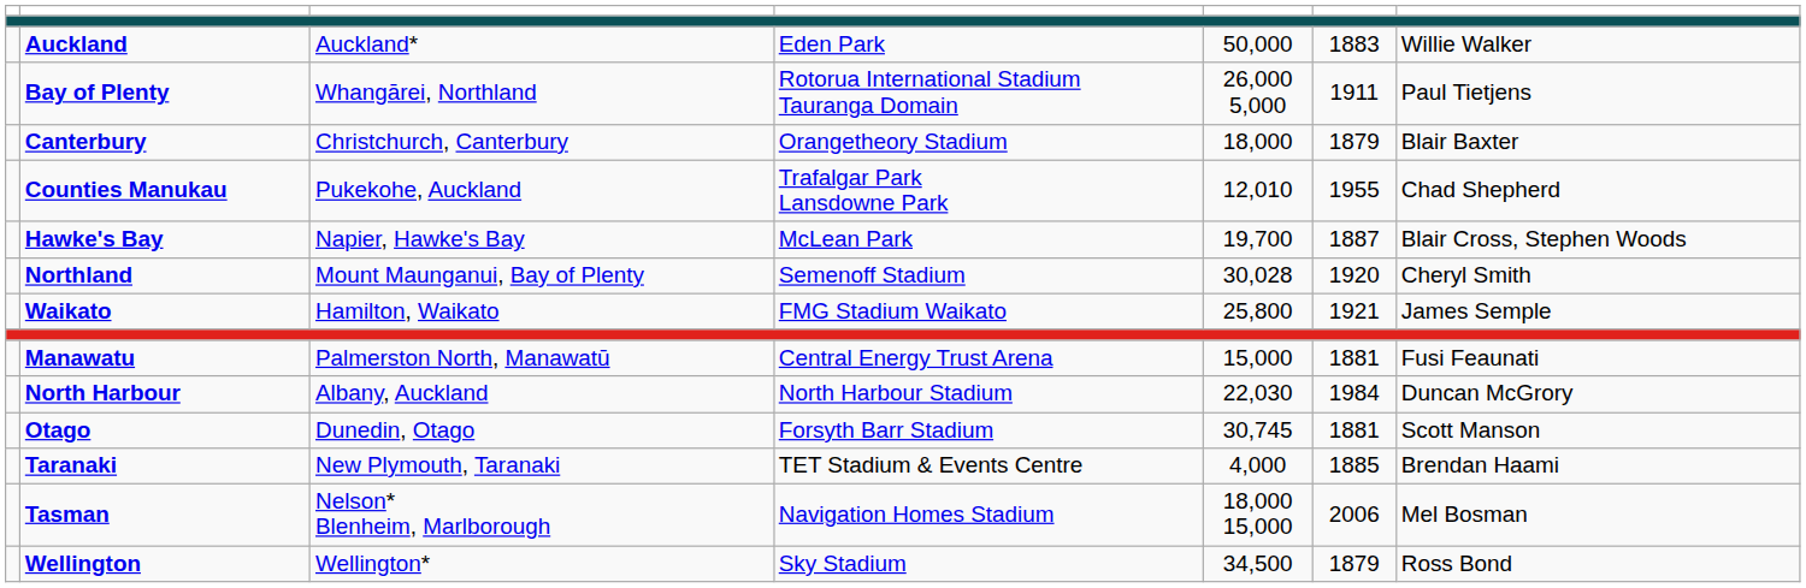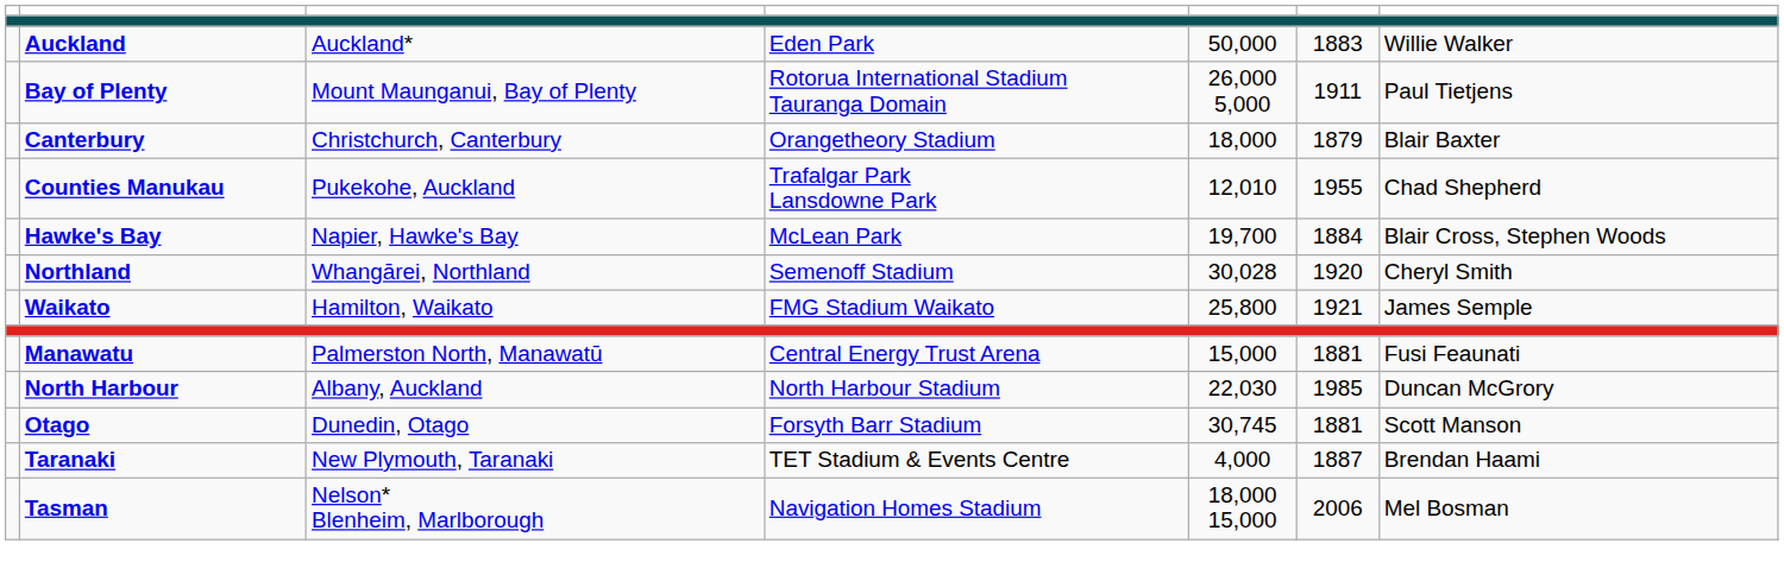Bay of Plenty | column 3: Whangārei, Northland -> Mount Maunganui, Bay of Plenty
Hawke's Bay | column 6: 1887 -> 1884
Northland | column 3: Mount Maunganui, Bay of Plenty -> Whangārei, Northland
North Harbour | column 6: 1984 -> 1985
Taranaki | column 6: 1885 -> 1887
- row: Wellington | Wellington* | Sky Stadium | 34,500 | 1879 | Ross Bond
